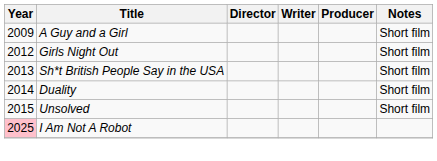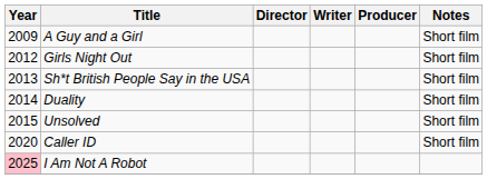+ row: 2020 | Caller ID | Short film
